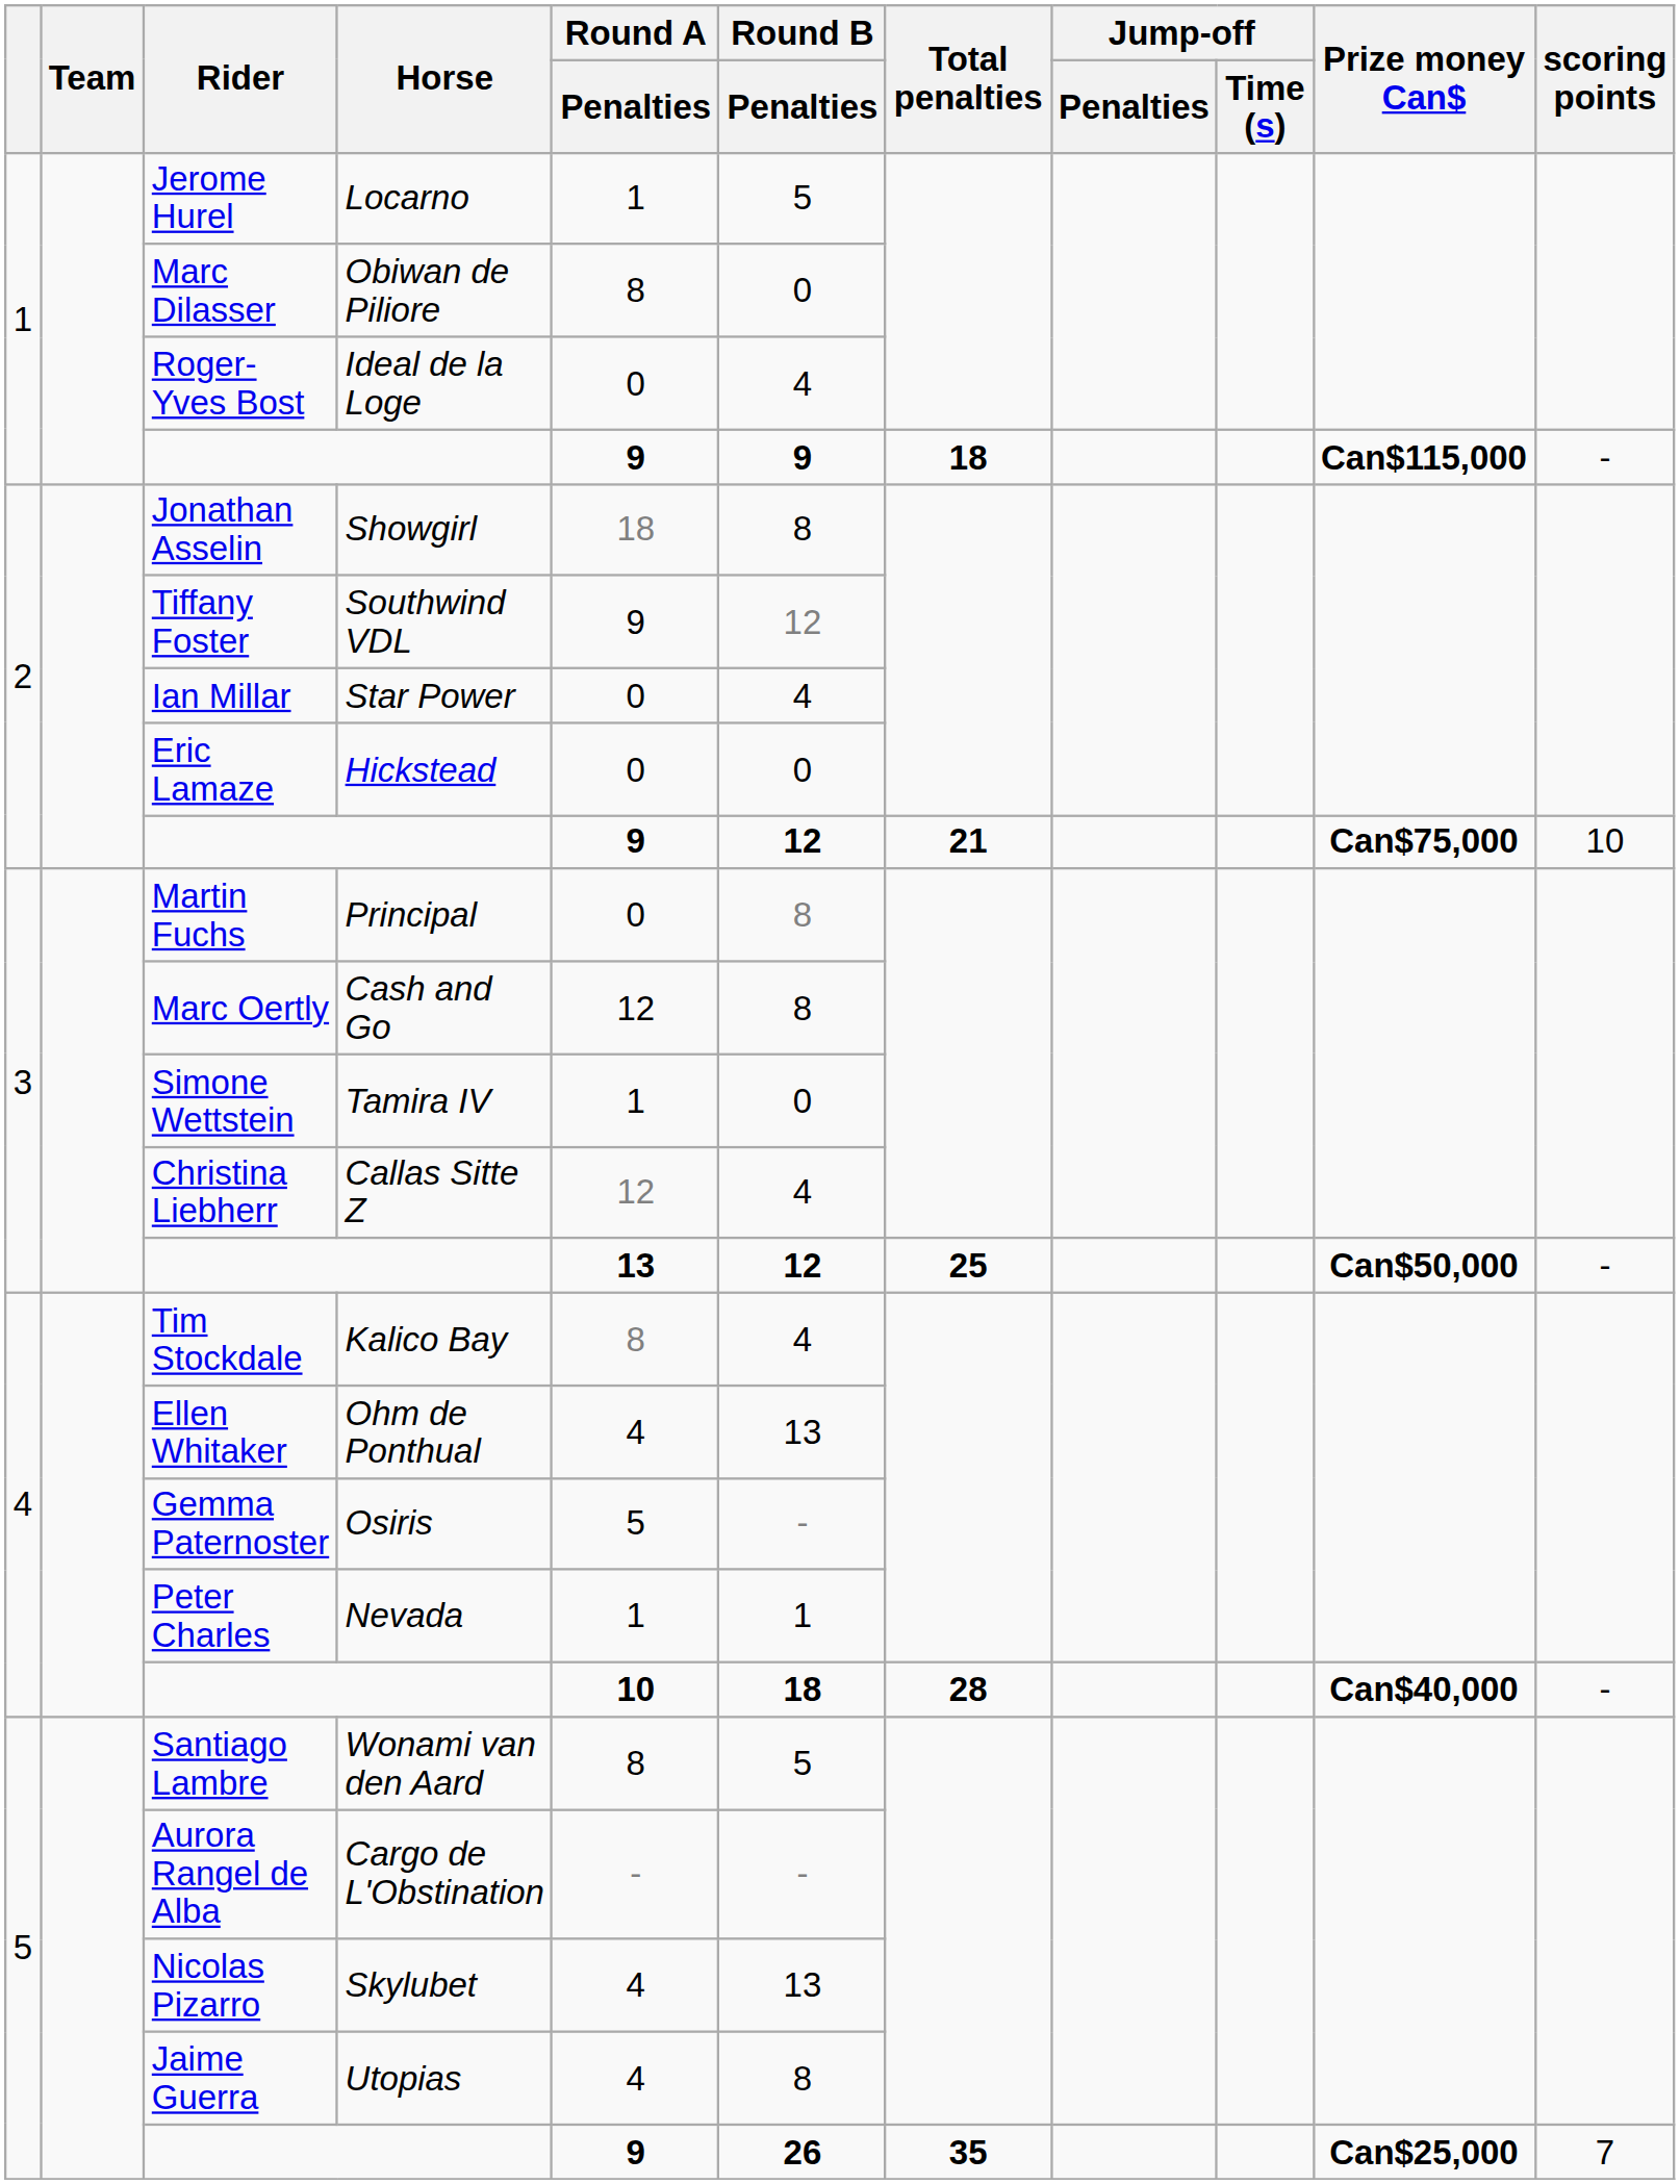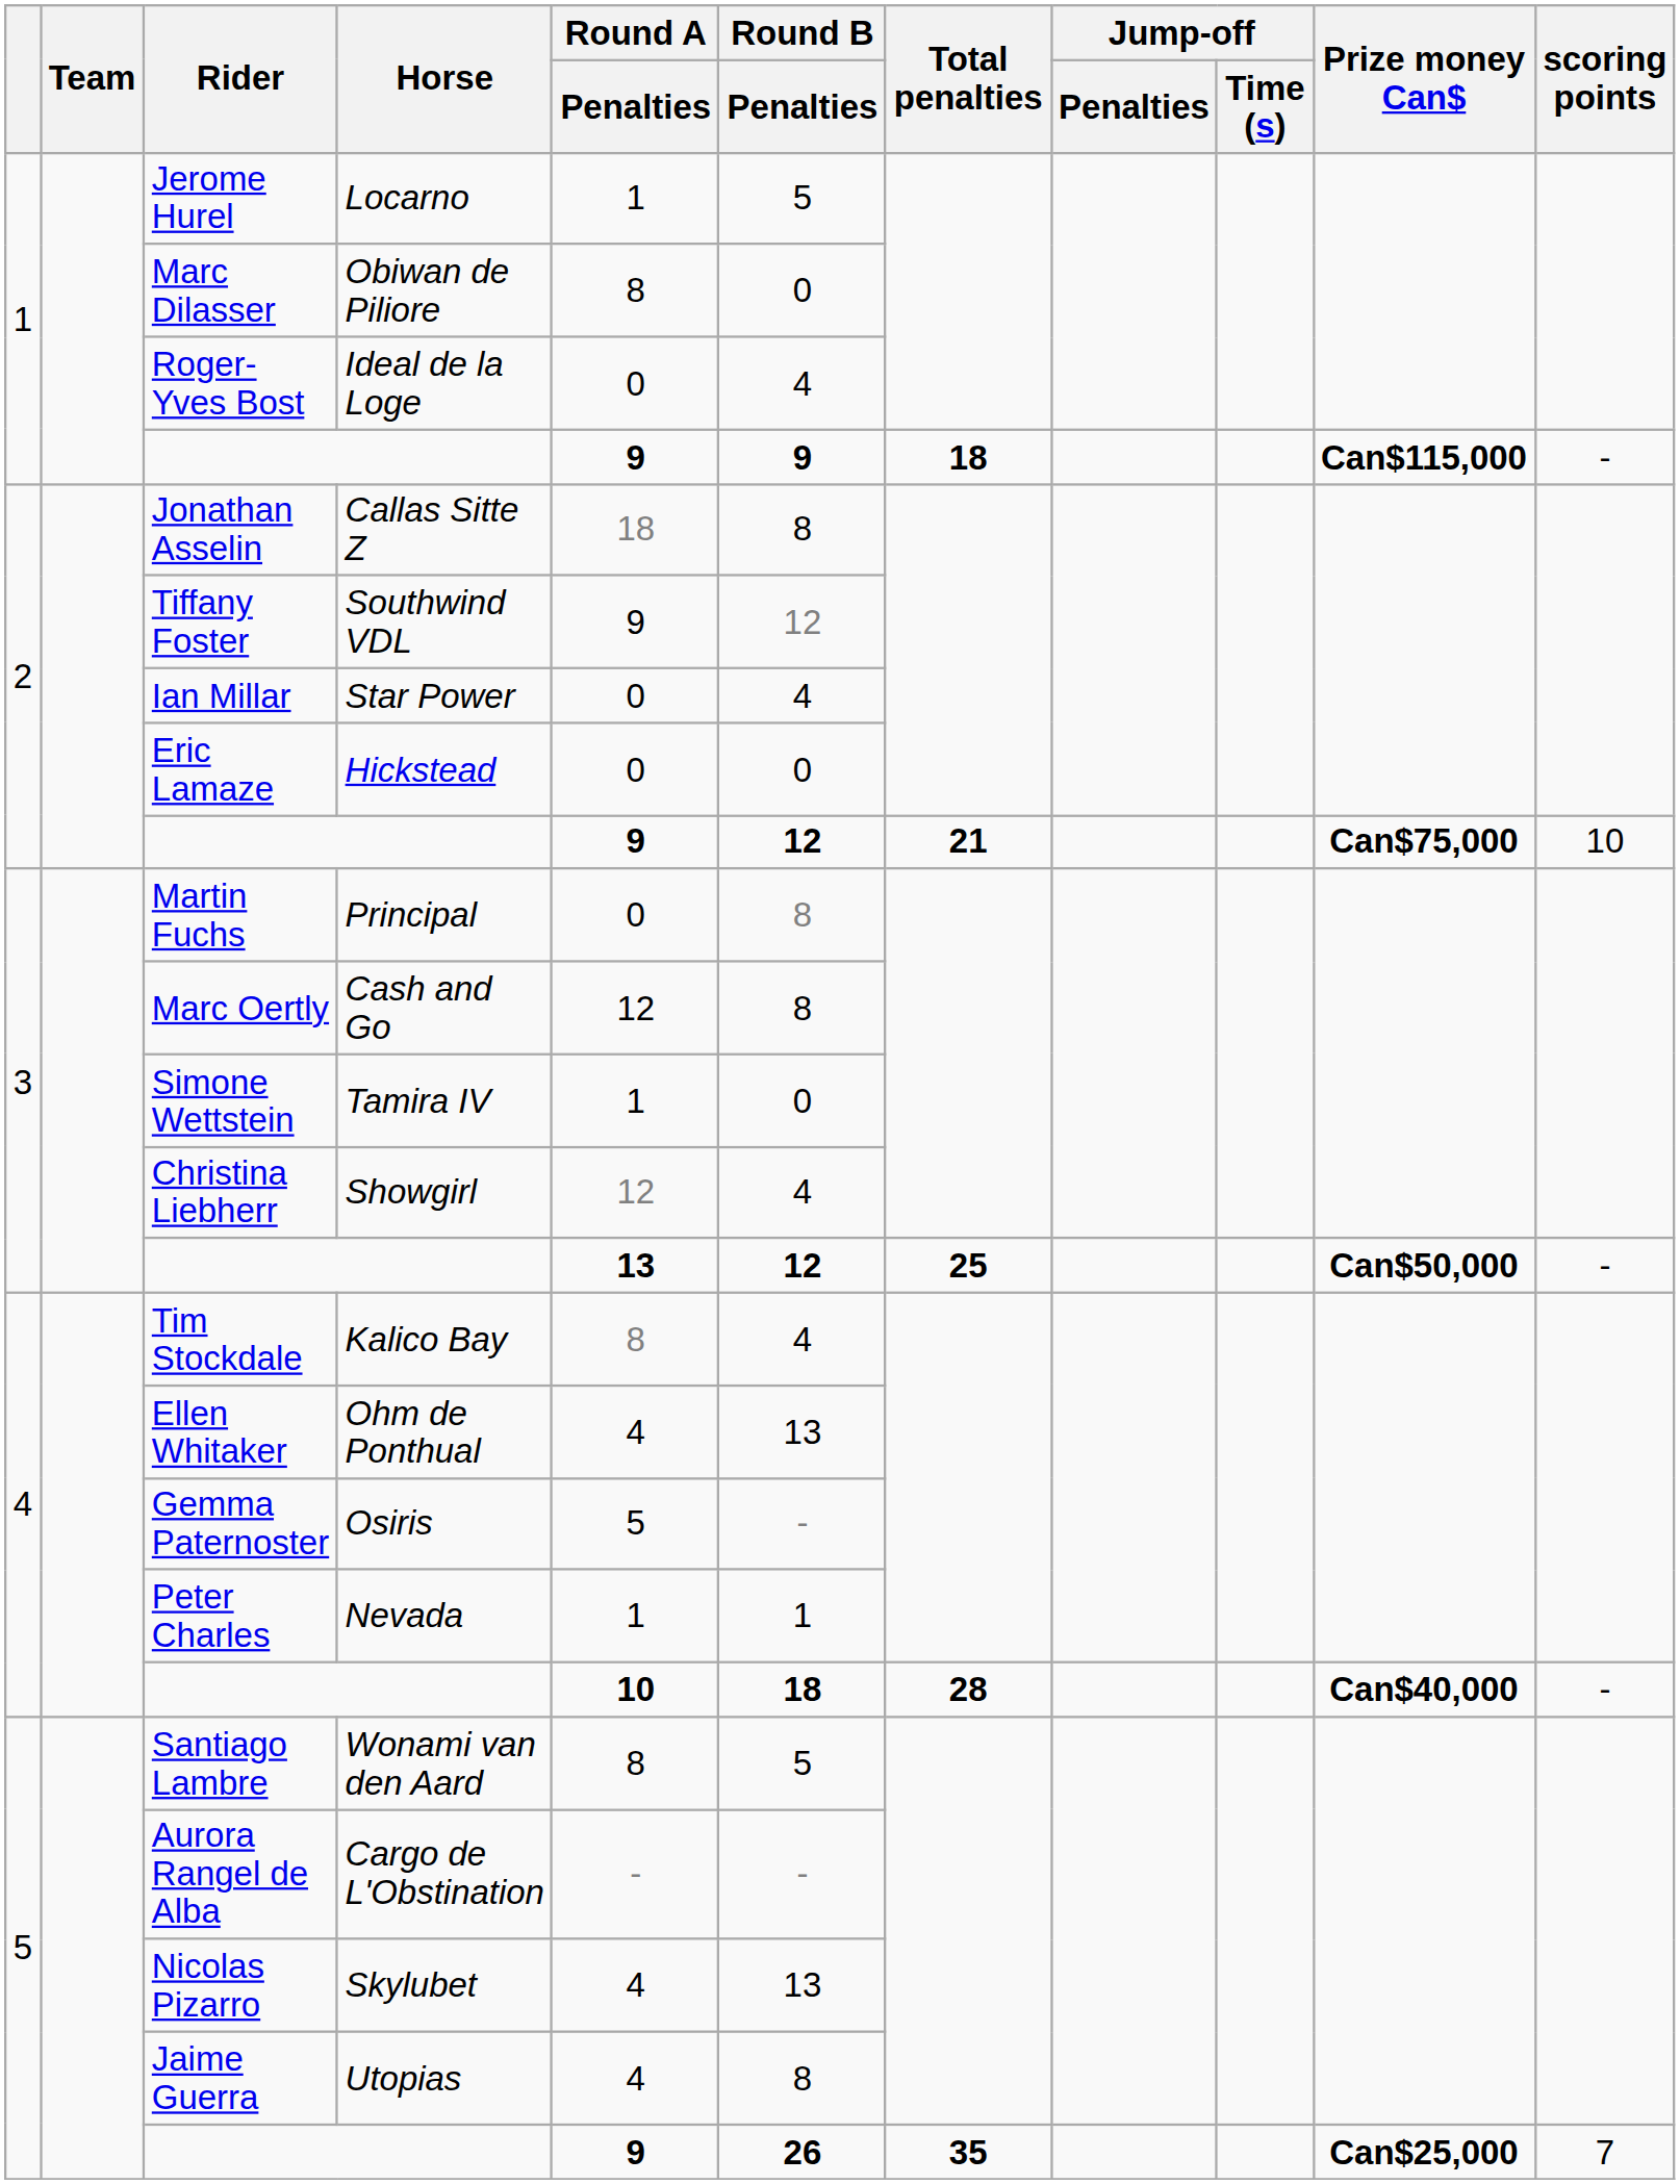Jonathan Asselin | Horse: Showgirl -> Callas Sitte Z
Christina Liebherr | Horse: Callas Sitte Z -> Showgirl
